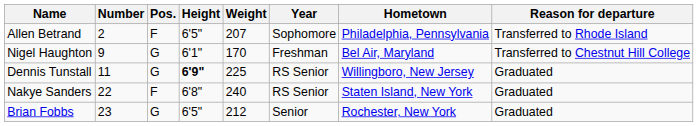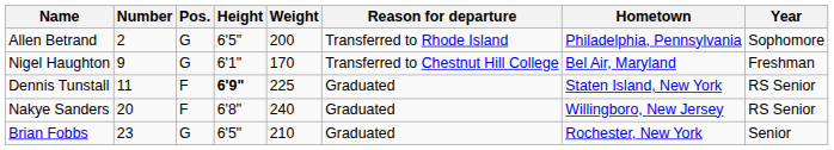columns swapped: Year <-> Reason for departure
Allen Betrand | Pos.: F -> G
Allen Betrand | Weight: 207 -> 200
Dennis Tunstall | Pos.: G -> F
Dennis Tunstall | Hometown: Willingboro, New Jersey -> Staten Island, New York
Nakye Sanders | Number: 22 -> 20
Nakye Sanders | Hometown: Staten Island, New York -> Willingboro, New Jersey
Brian Fobbs | Weight: 212 -> 210
